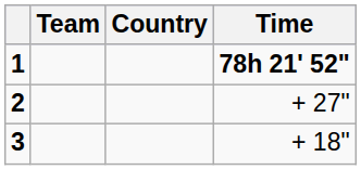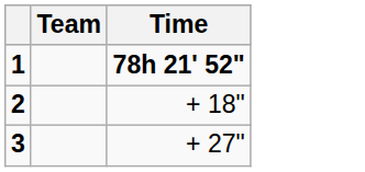- column: Country
2 | Time: + 27" -> + 18"
3 | Time: + 18" -> + 27"
